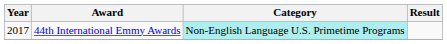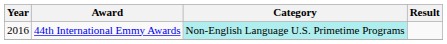44th International Emmy Awards | Year: 2017 -> 2016
